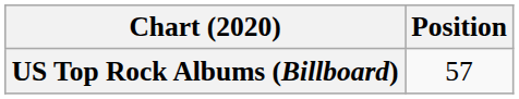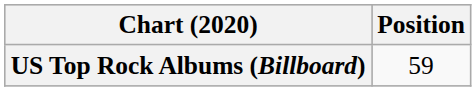US Top Rock Albums (Billboard) | Position: 57 -> 59
